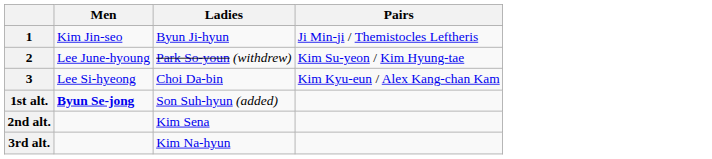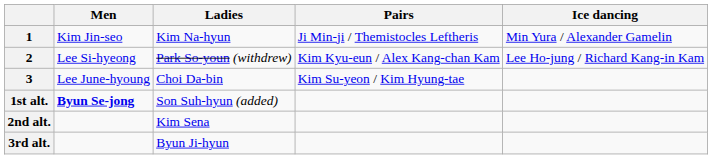+ column: Ice dancing | Min Yura / Alexander Gamelin | Lee Ho-jung / Richard Kang-in Kam
1 | Ladies: Byun Ji-hyun -> Kim Na-hyun
2 | Men: Lee June-hyoung -> Lee Si-hyeong
2 | Pairs: Kim Su-yeon / Kim Hyung-tae -> Kim Kyu-eun / Alex Kang-chan Kam
3 | Men: Lee Si-hyeong -> Lee June-hyoung
3 | Pairs: Kim Kyu-eun / Alex Kang-chan Kam -> Kim Su-yeon / Kim Hyung-tae
3rd alt. | Ladies: Kim Na-hyun -> Byun Ji-hyun
